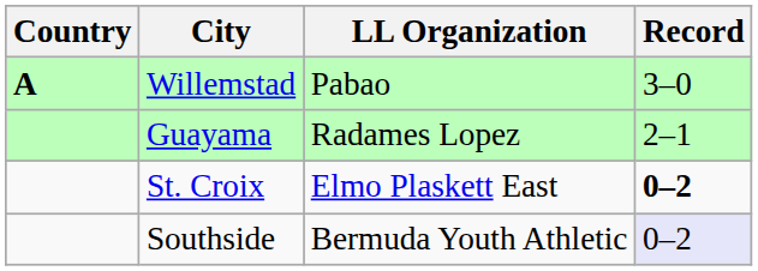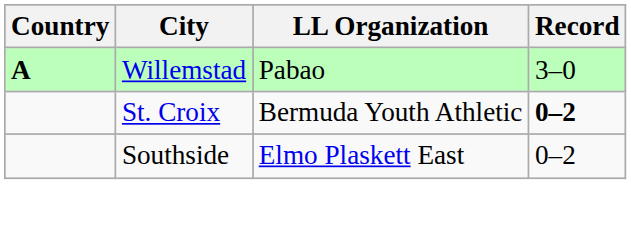- row: Guayama | Radames Lopez | 2–1
St. Croix | LL Organization: Elmo Plaskett East -> Bermuda Youth Athletic
Southside | LL Organization: Bermuda Youth Athletic -> Elmo Plaskett East
Southside | Record: lavender background -> no background
